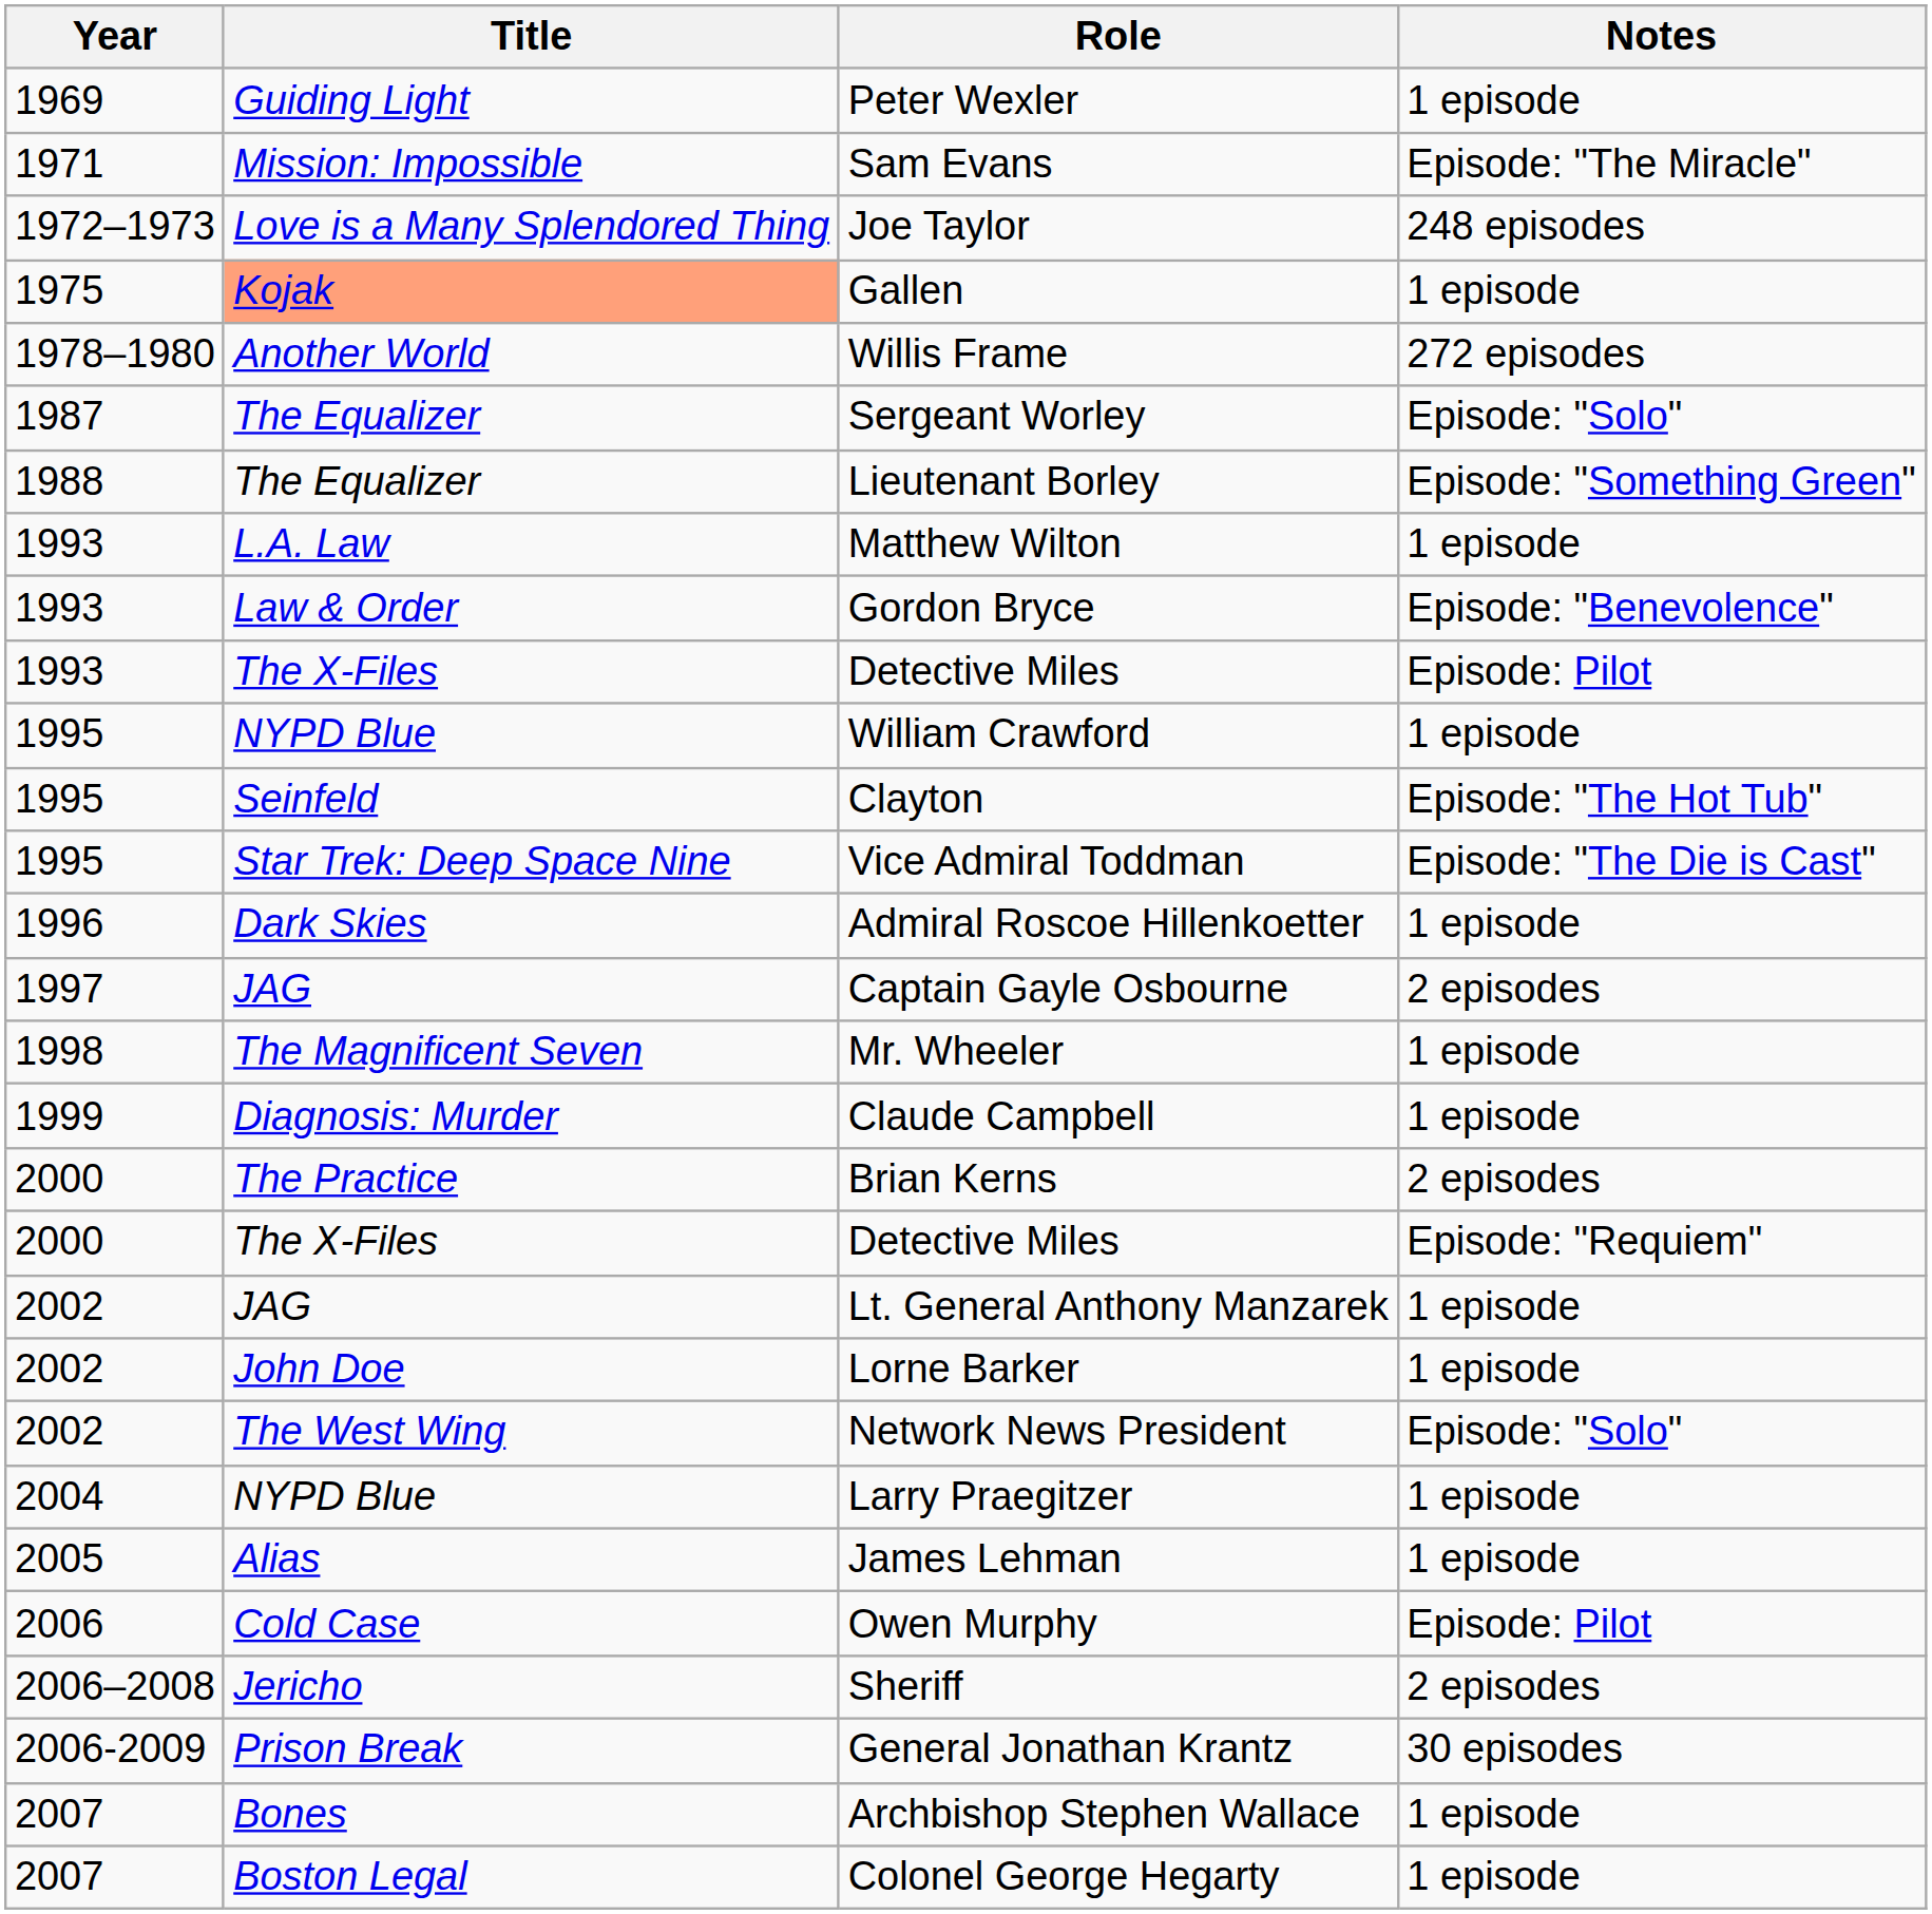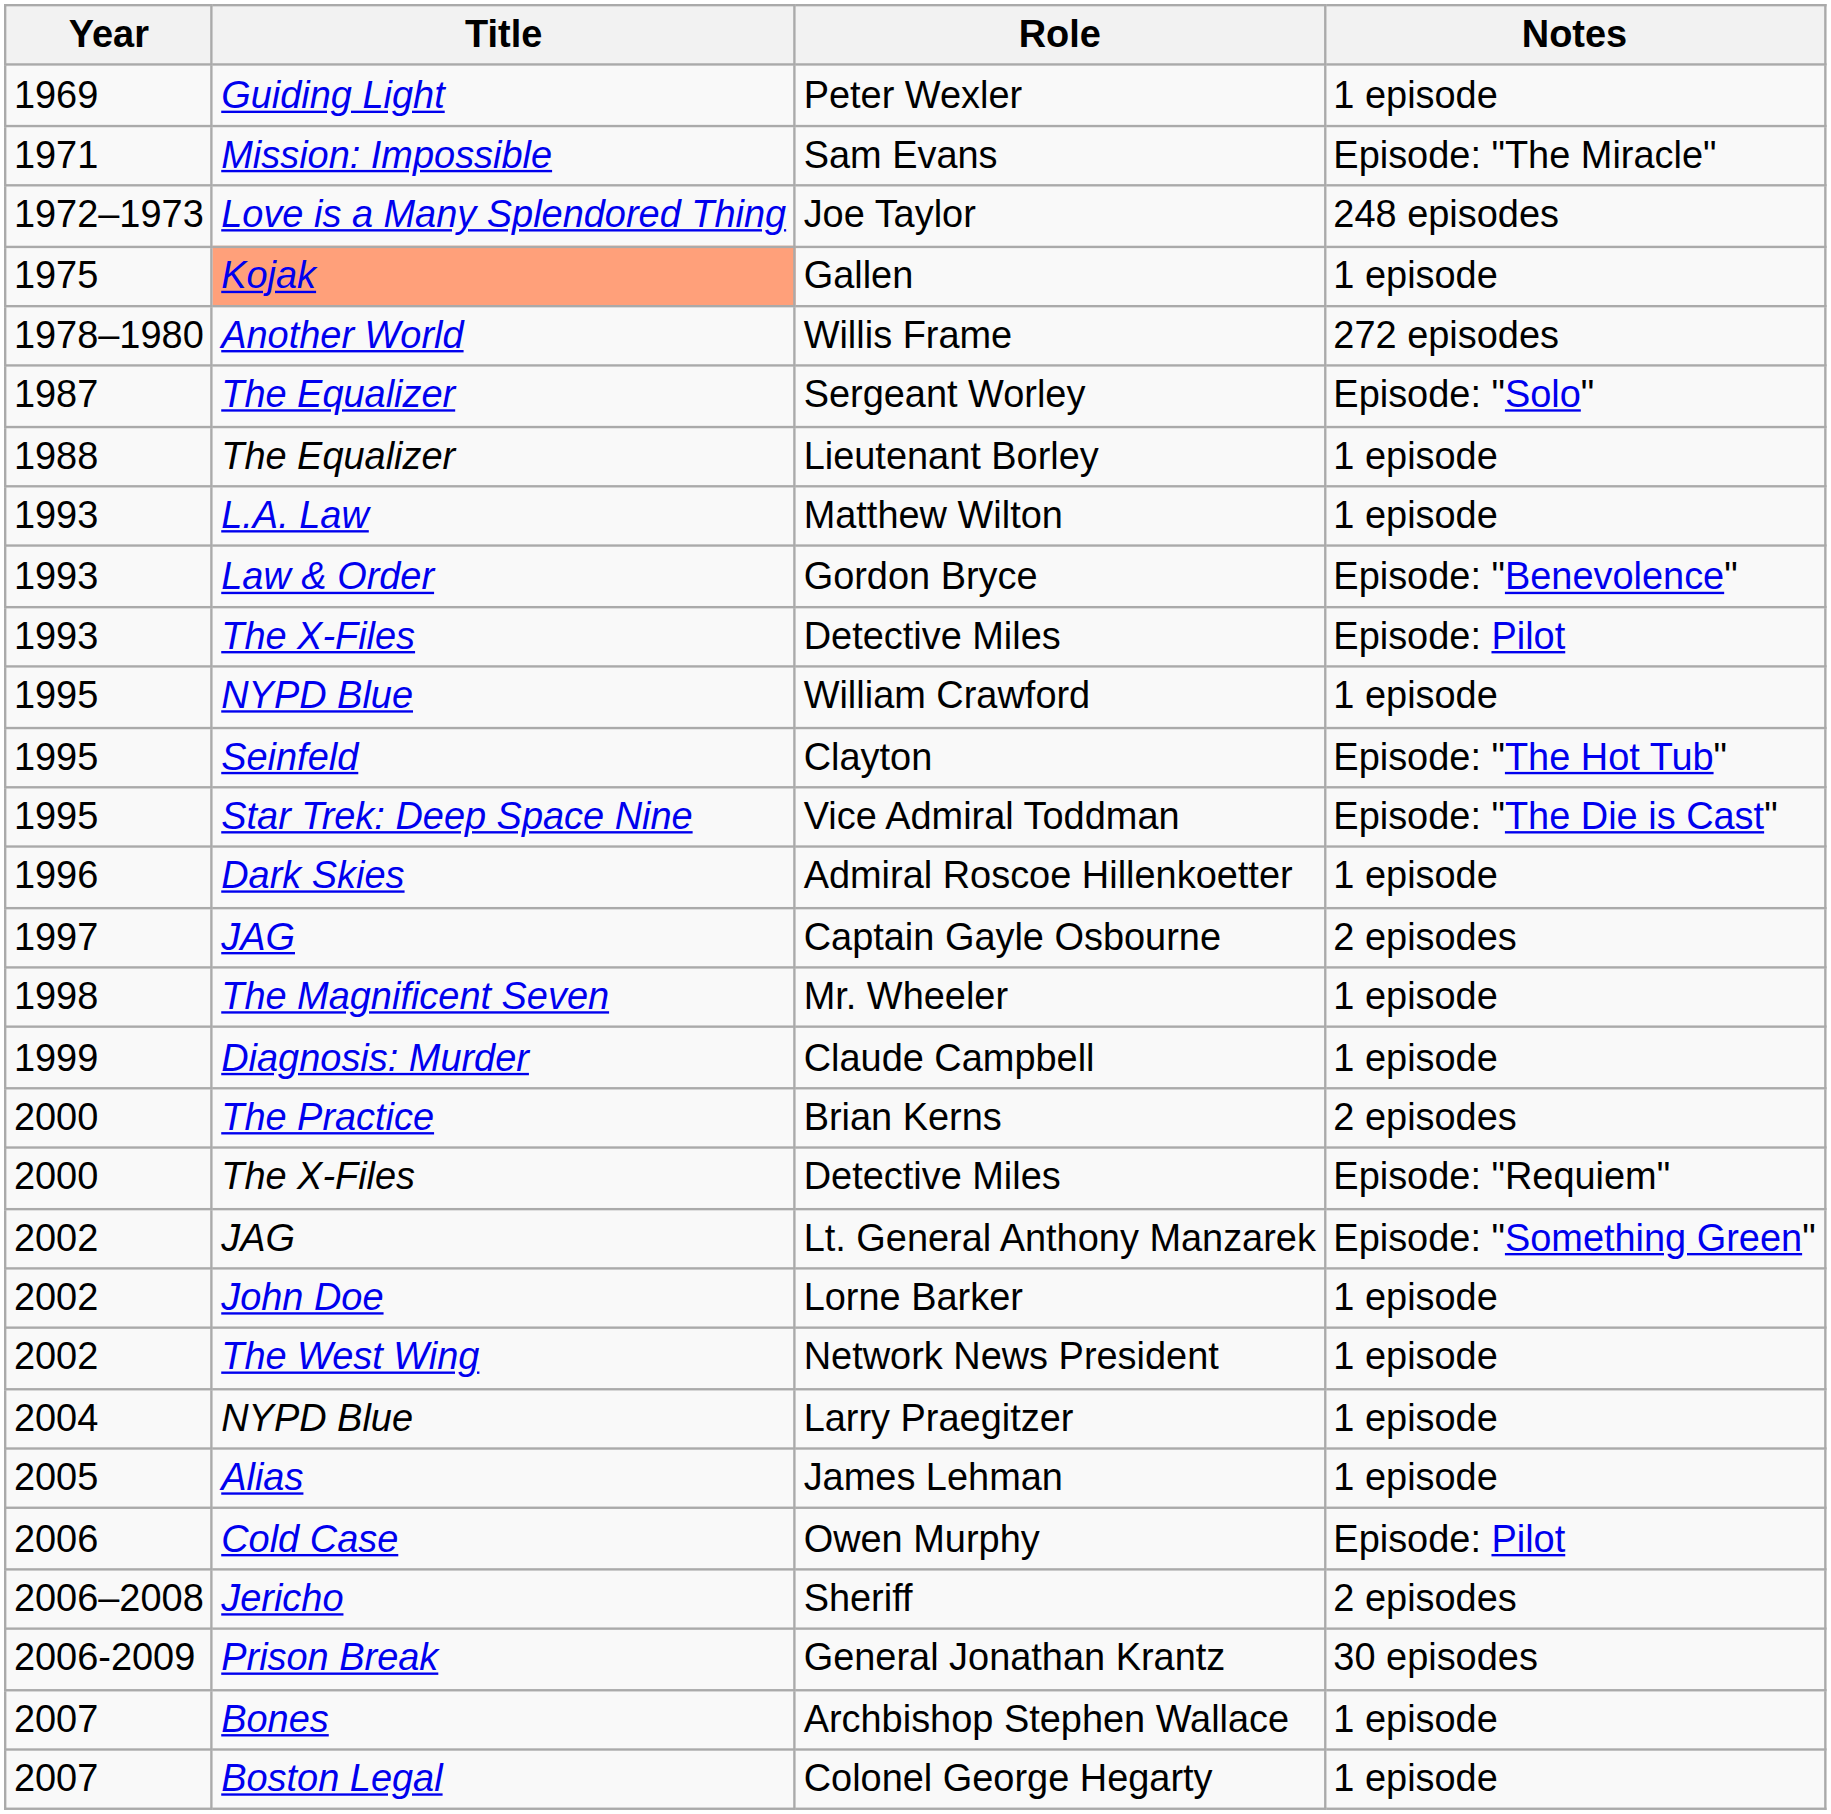Lieutenant Borley | Notes: Episode: "Something Green" -> 1 episode
Lt. General Anthony Manzarek | Notes: 1 episode -> Episode: "Something Green"
Network News President | Notes: Episode: "Solo" -> 1 episode
